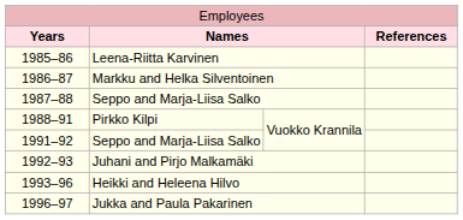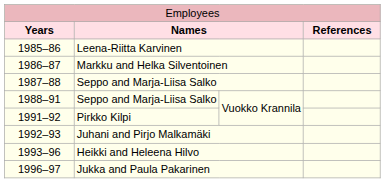1988–91 | column 2: Pirkko Kilpi -> Seppo and Marja-Liisa Salko
1991–92 | column 2: Seppo and Marja-Liisa Salko -> Pirkko Kilpi
